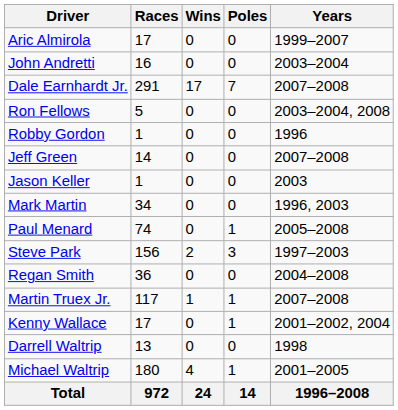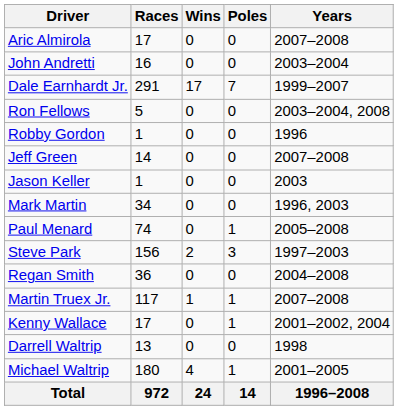Aric Almirola | Years: 1999–2007 -> 2007–2008
Dale Earnhardt Jr. | Years: 2007–2008 -> 1999–2007
